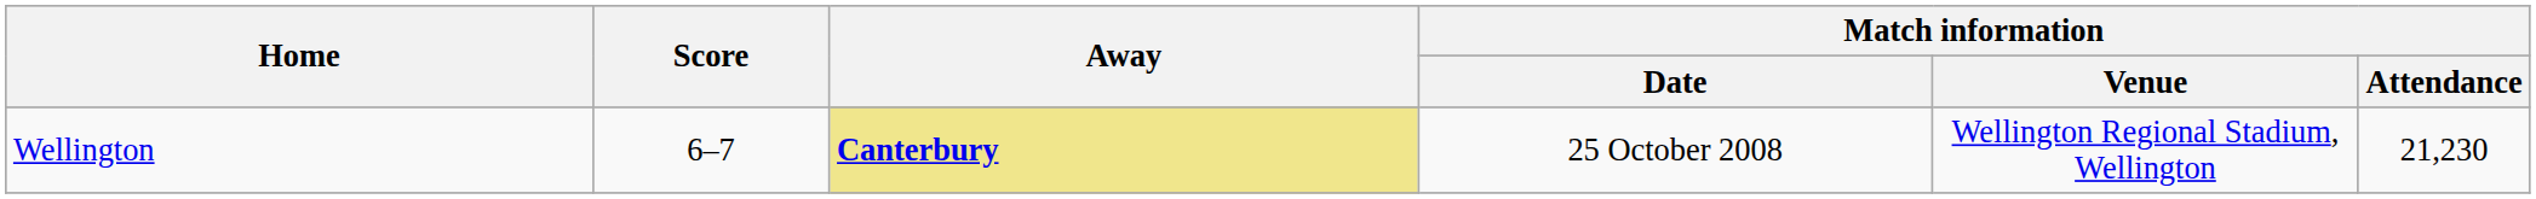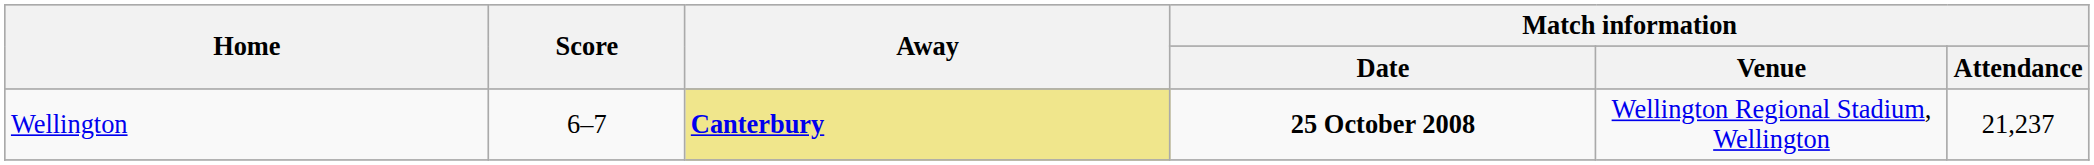Wellington | Match information / Date: normal -> bold
Wellington | Match information / Attendance: 21,230 -> 21,237
